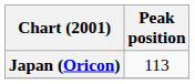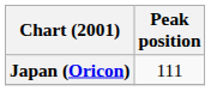Japan (Oricon) | Peak position: 113 -> 111
